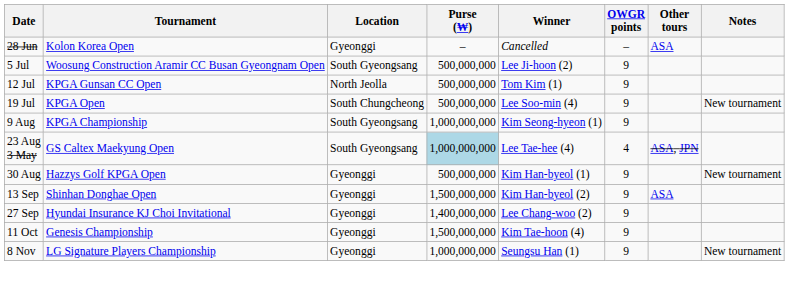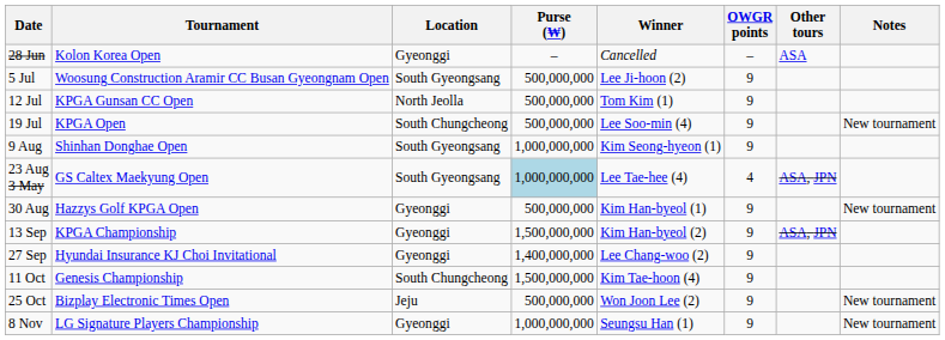9 Aug | Tournament: KPGA Championship -> Shinhan Donghae Open
13 Sep | Tournament: Shinhan Donghae Open -> KPGA Championship
13 Sep | Other tours: ASA -> ASA, JPN
11 Oct | Location: Gyeonggi -> South Chungcheong
+ row: 25 Oct | Bizplay Electronic Times Open | Jeju | 500,000,000 | Won Joon Lee (2) | 9 | New tournament
